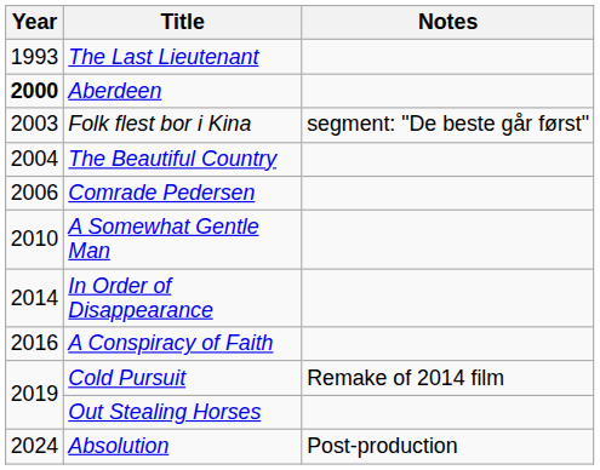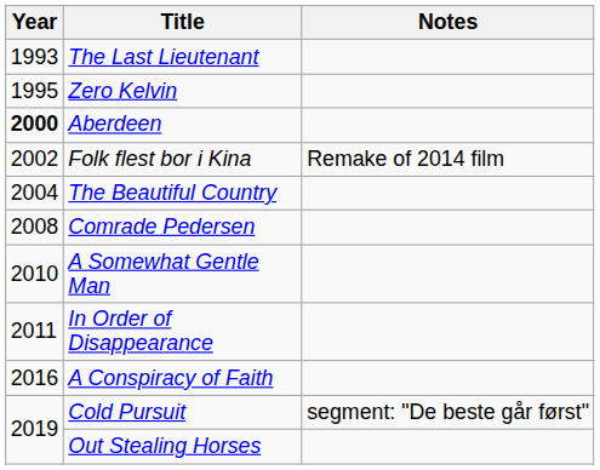+ row: 1995 | Zero Kelvin
Folk flest bor i Kina | Year: 2003 -> 2002
Folk flest bor i Kina | Notes: segment: "De beste går først" -> Remake of 2014 film
Comrade Pedersen | Year: 2006 -> 2008
In Order of Disappearance | Year: 2014 -> 2011
Cold Pursuit | Notes: Remake of 2014 film -> segment: "De beste går først"
- row: 2024 | Absolution | Post-production
